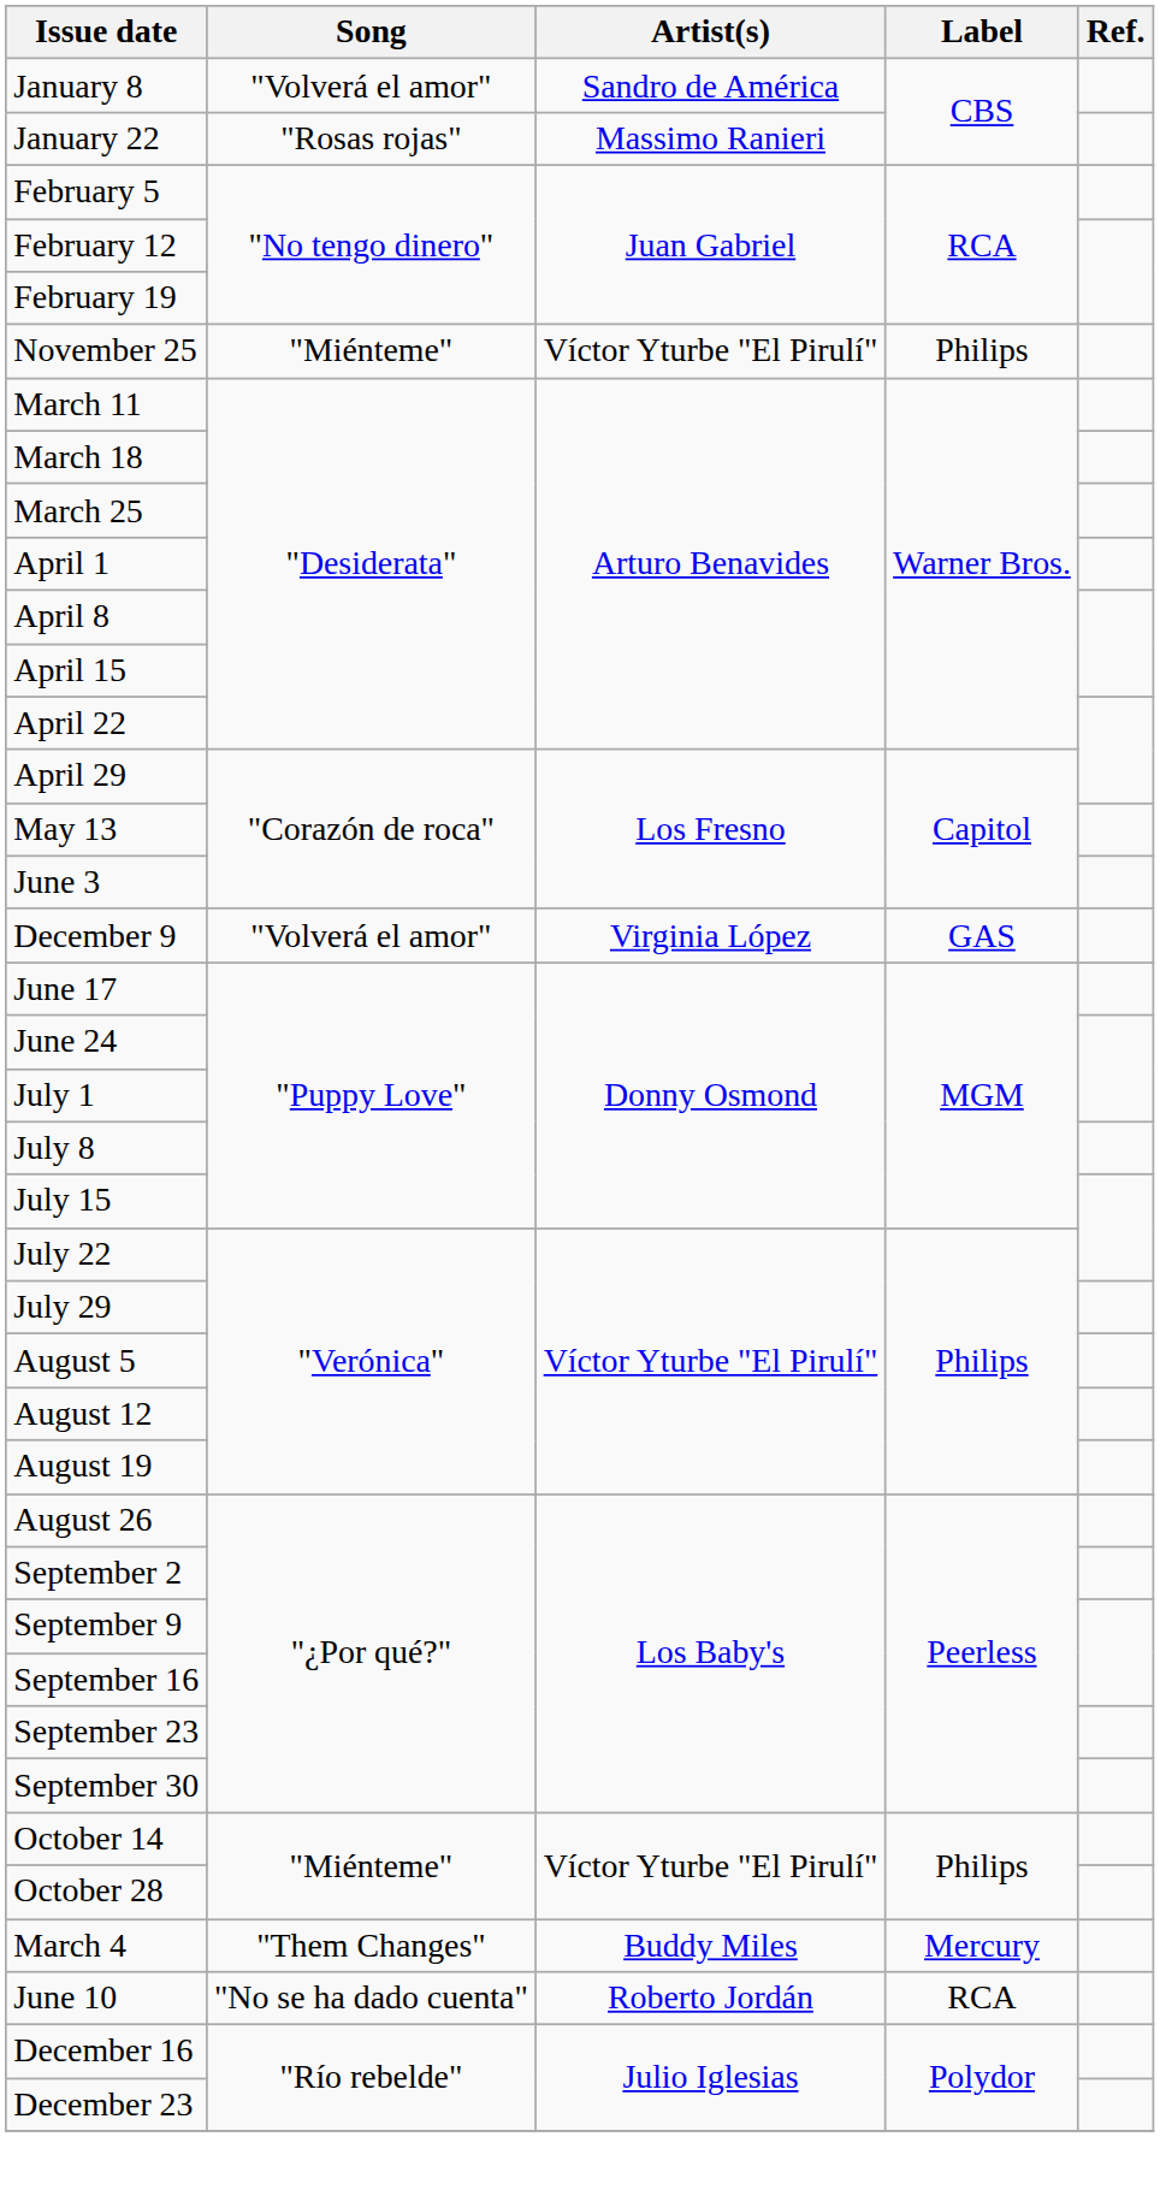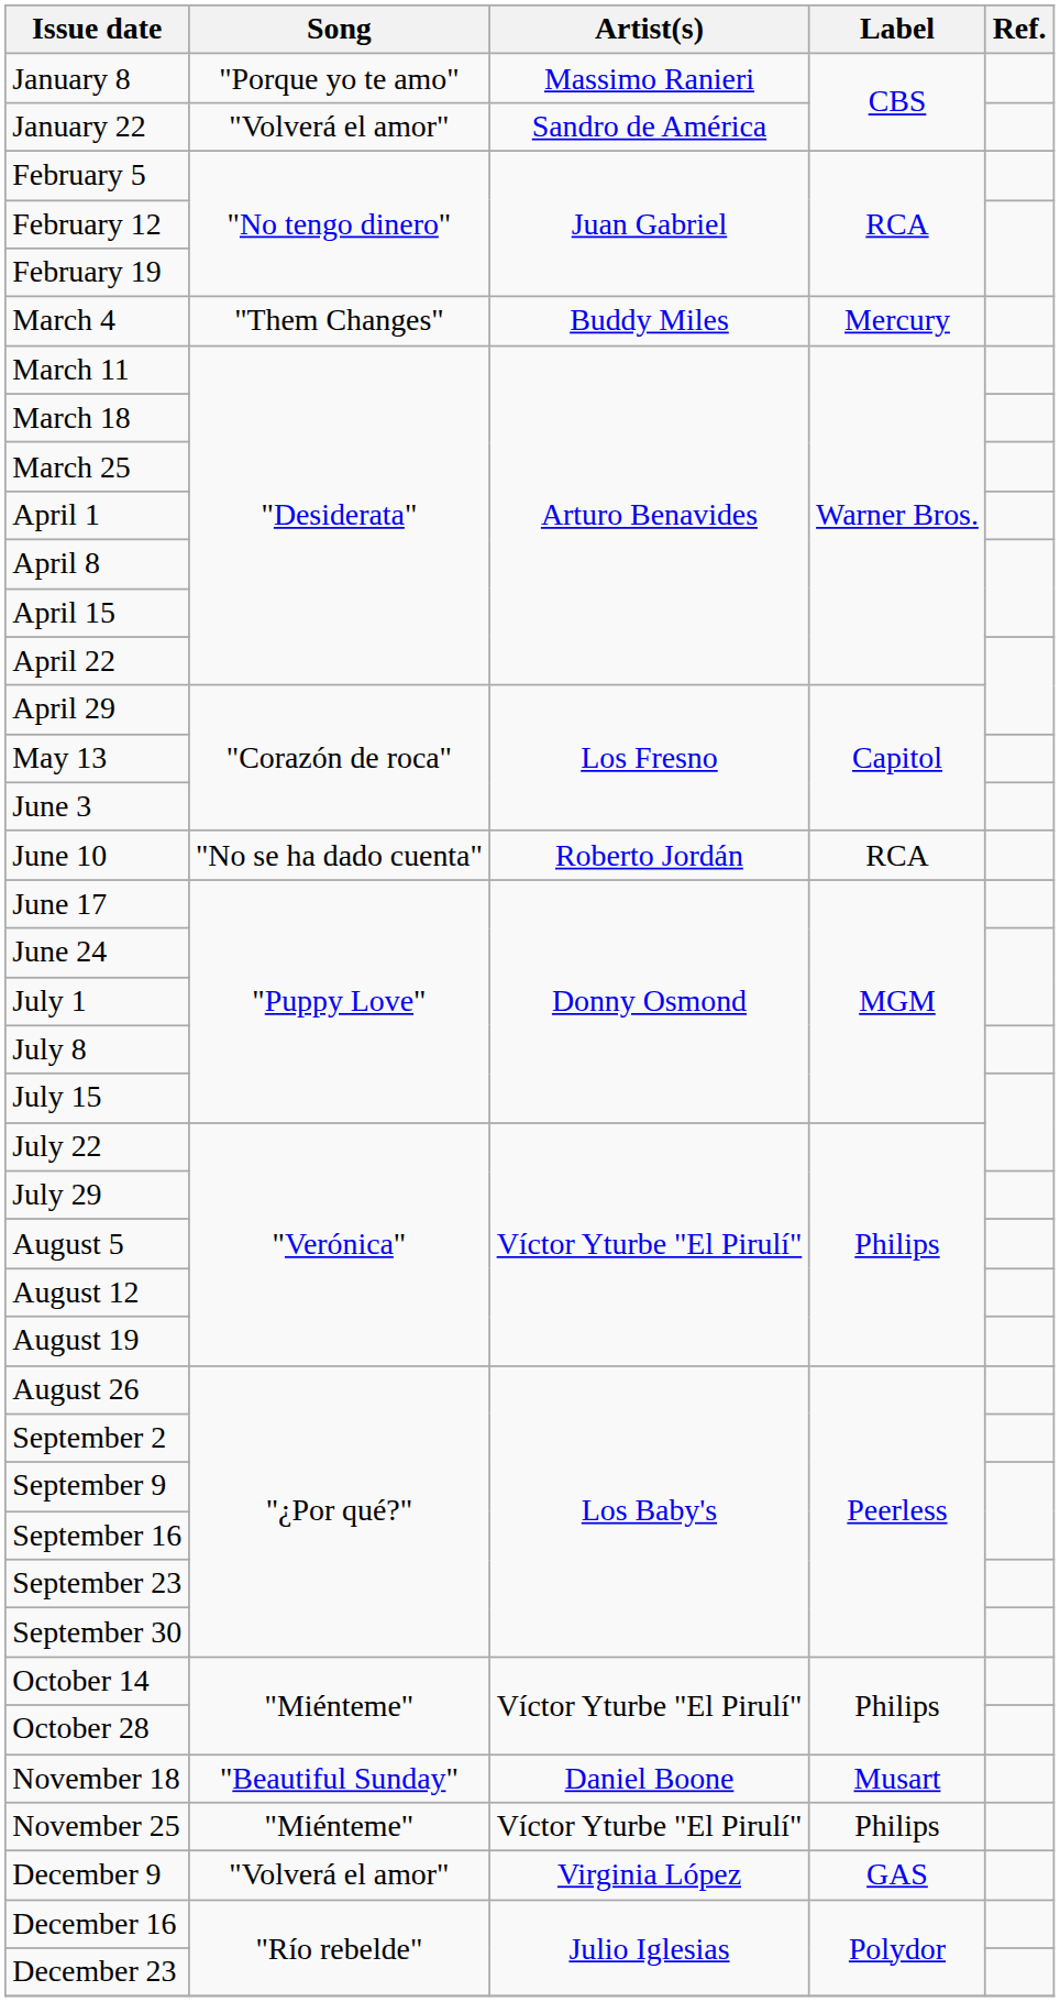January 8 | Song: "Volverá el amor" -> "Porque yo te amo"
January 8 | Artist(s): Sandro de América -> Massimo Ranieri
January 22 | Song: "Rosas rojas" -> "Volverá el amor"
January 22 | Artist(s): Massimo Ranieri -> Sandro de América
rows swapped: March 4 <-> November 25
rows swapped: June 10 <-> December 9
+ row: November 18 | "Beautiful Sunday" | Daniel Boone | Musart
